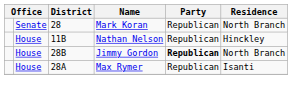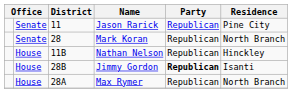+ row: Senate | 11 | Jason Rarick | Republican | Pine City
Jimmy Gordon | Residence: North Branch -> Isanti
Max Rymer | Residence: Isanti -> North Branch
